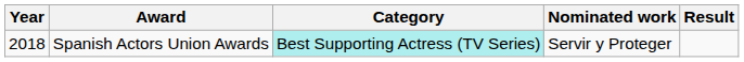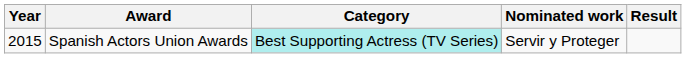Spanish Actors Union Awards | Year: 2018 -> 2015
